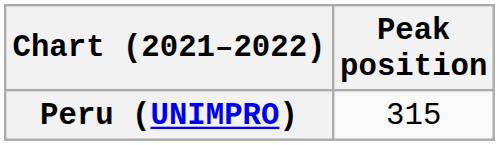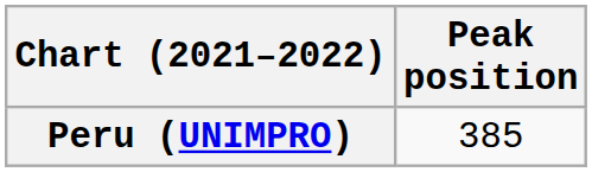Peru (UNIMPRO) | Peak position: 315 -> 385
